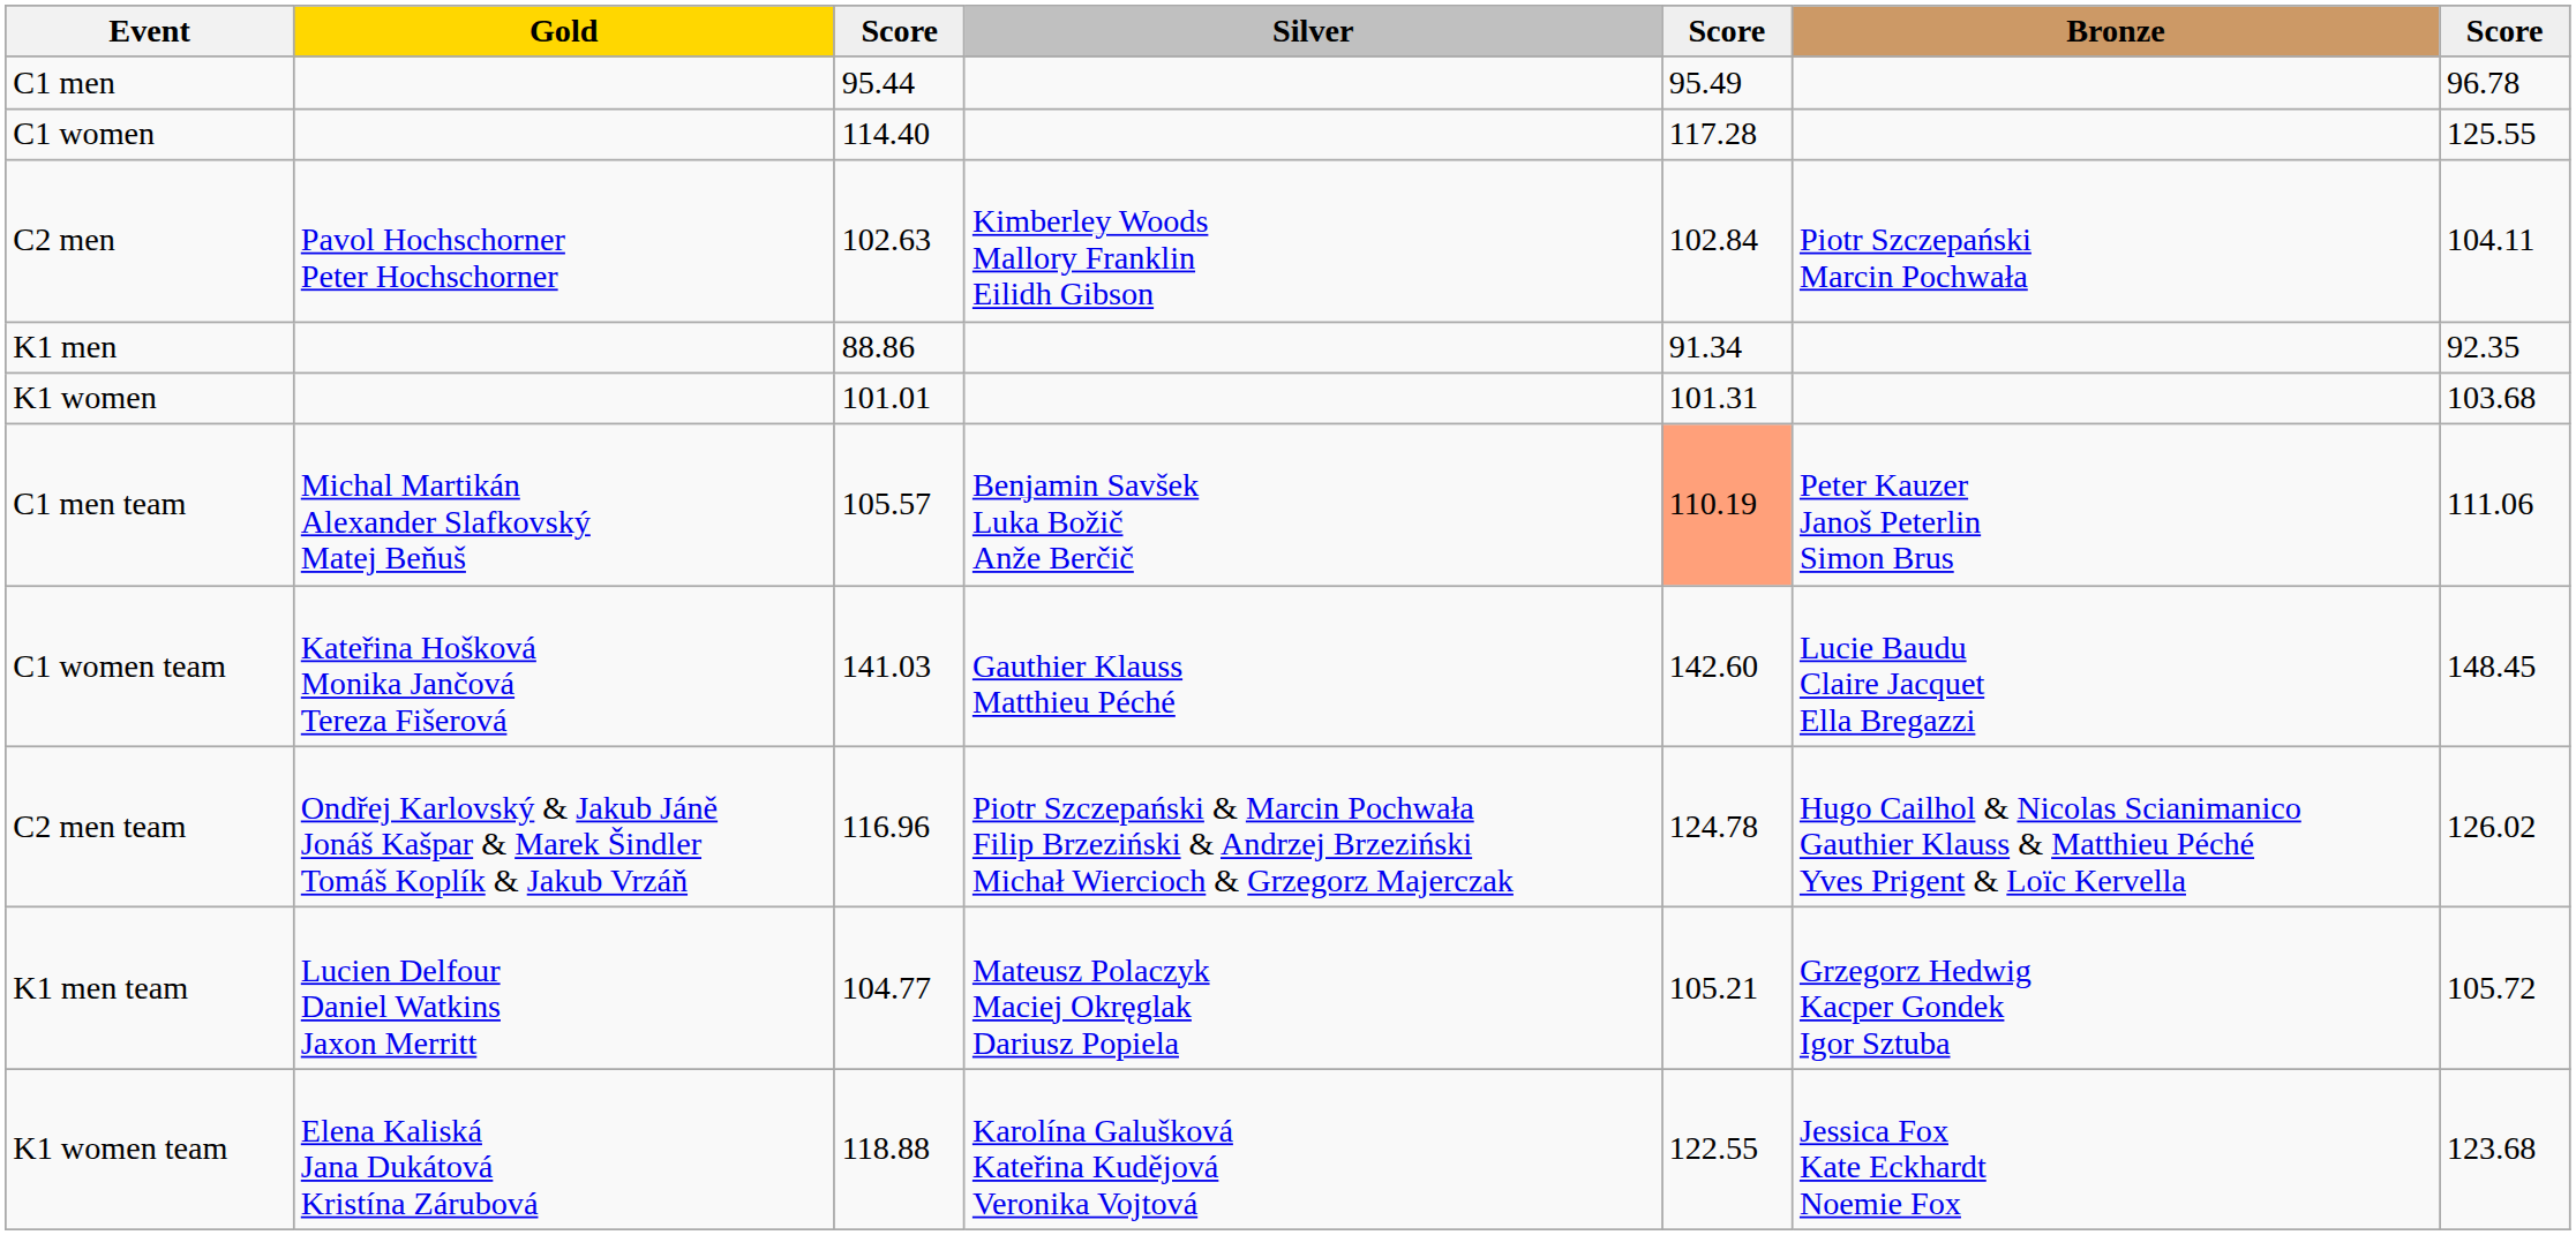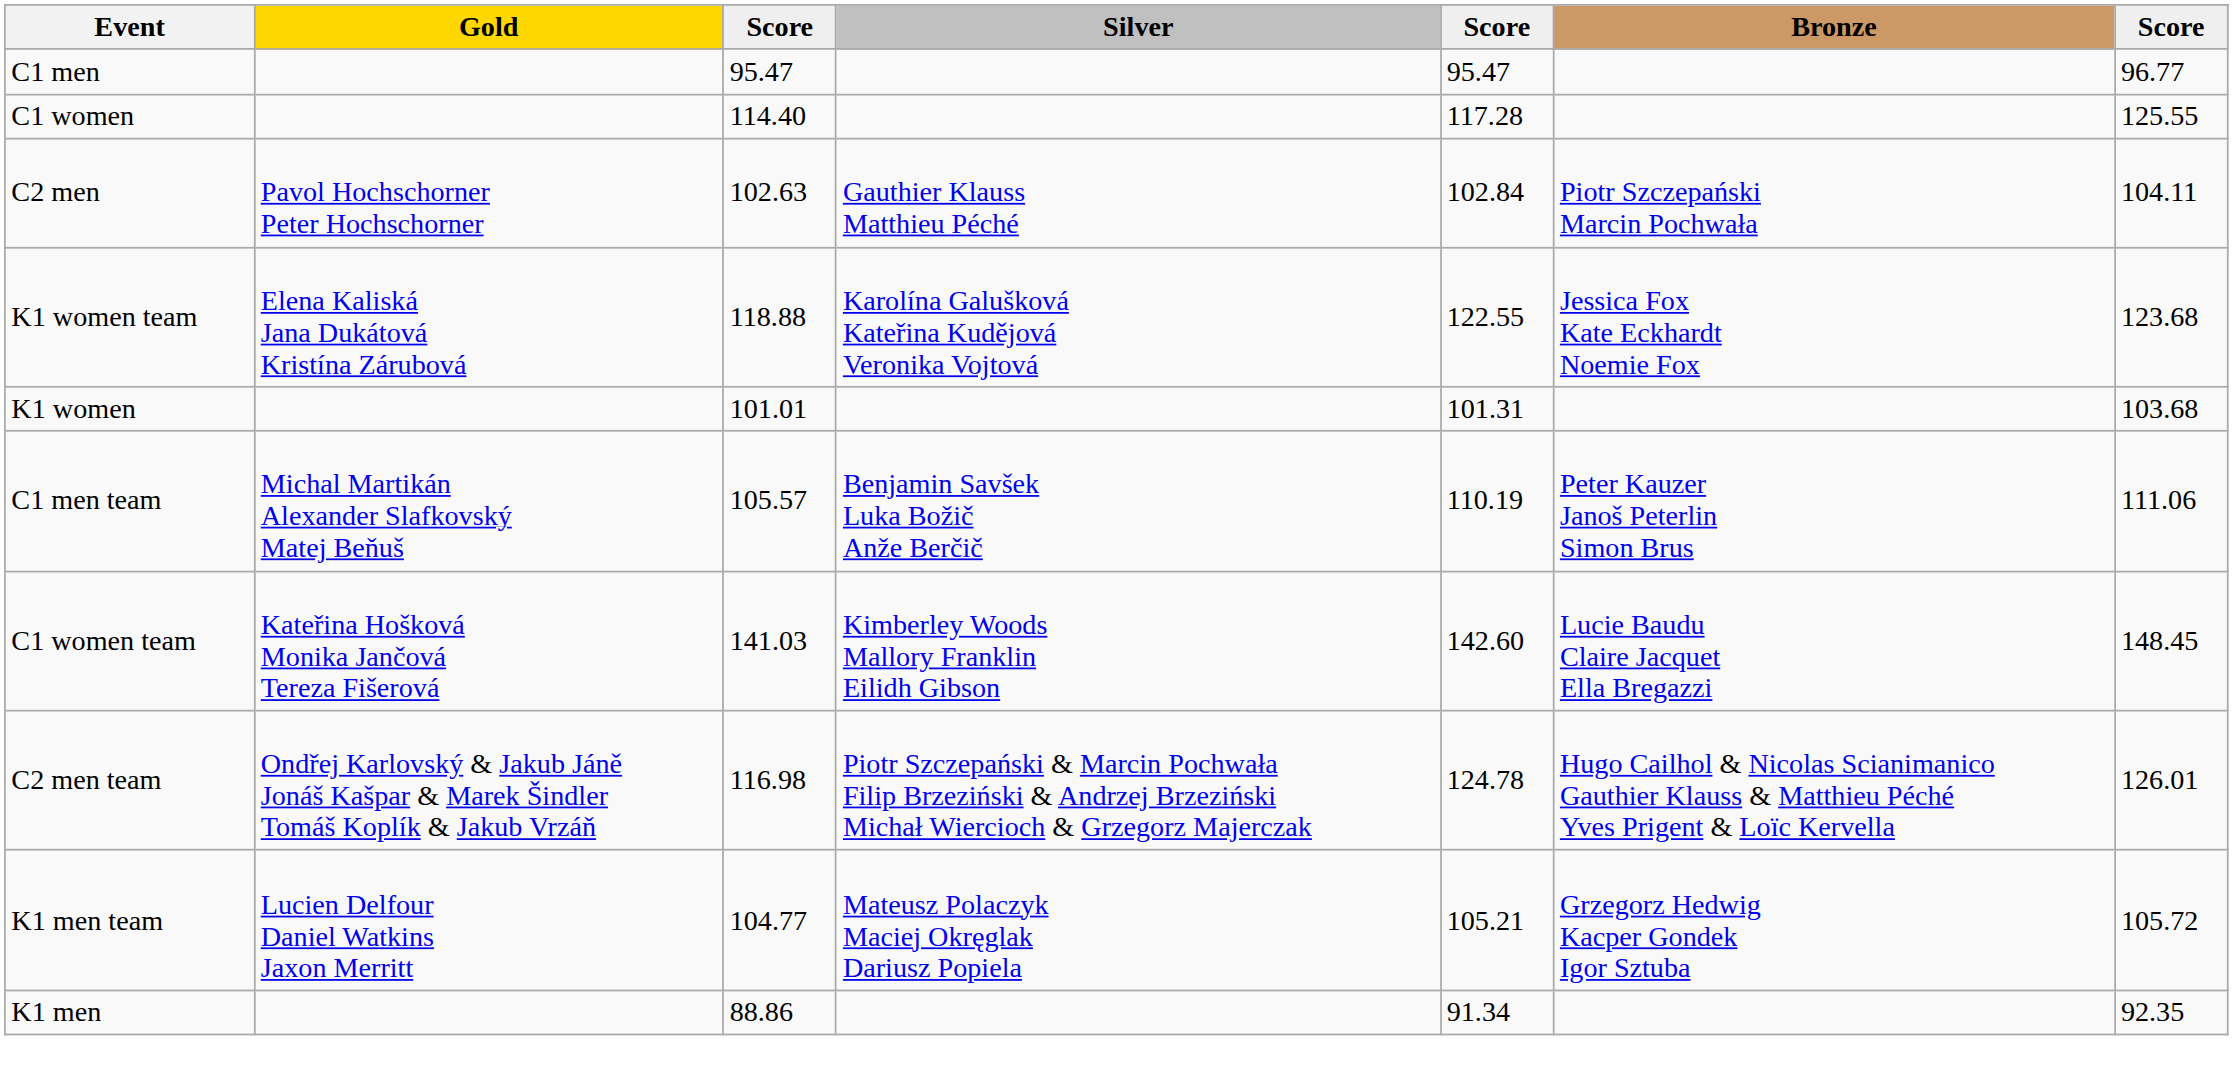C1 men | column 3: 95.44 -> 95.47
C1 men | column 5: 95.49 -> 95.47
C1 men | column 7: 96.78 -> 96.77
C2 men | Silver: Kimberley Woods Mallory Franklin Eilidh Gibson -> Gauthier Klauss Matthieu Péché
rows swapped: K1 men <-> K1 women team
C1 men team | column 5: lightsalmon background -> no background
C1 women team | Silver: Gauthier Klauss Matthieu Péché -> Kimberley Woods Mallory Franklin Eilidh Gibson
C2 men team | column 3: 116.96 -> 116.98
C2 men team | column 7: 126.02 -> 126.01
